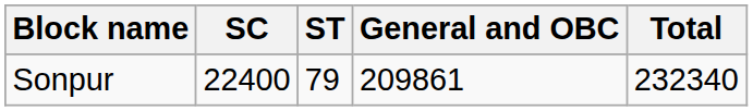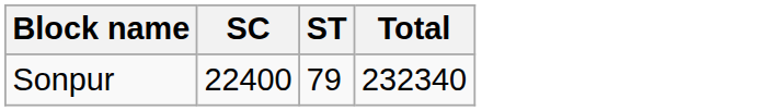- column: General and OBC | 209861
